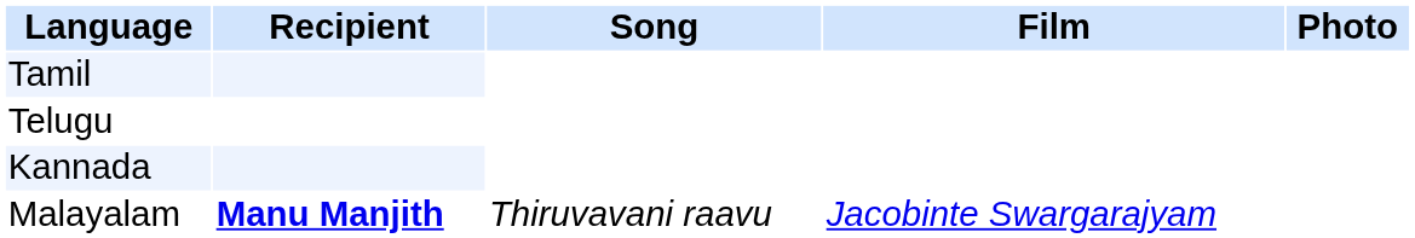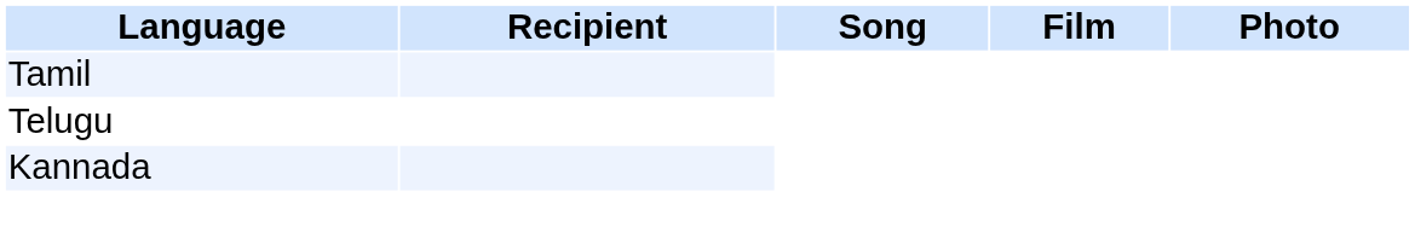- row: Malayalam | Manu Manjith | Thiruvavani raavu | Jacobinte Swargarajyam
